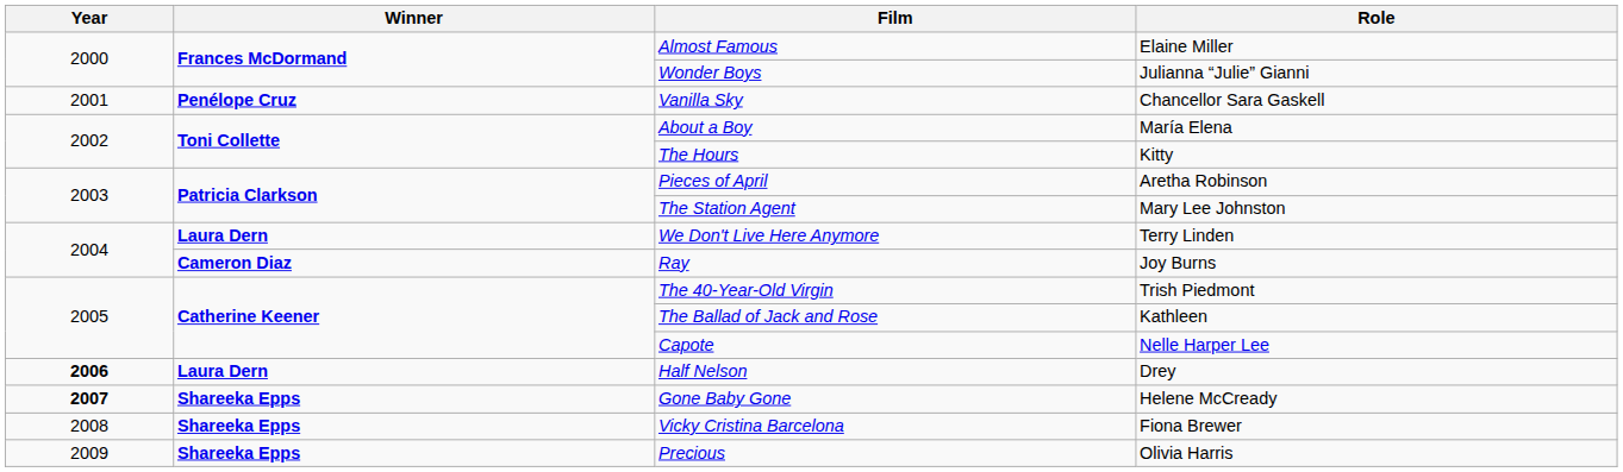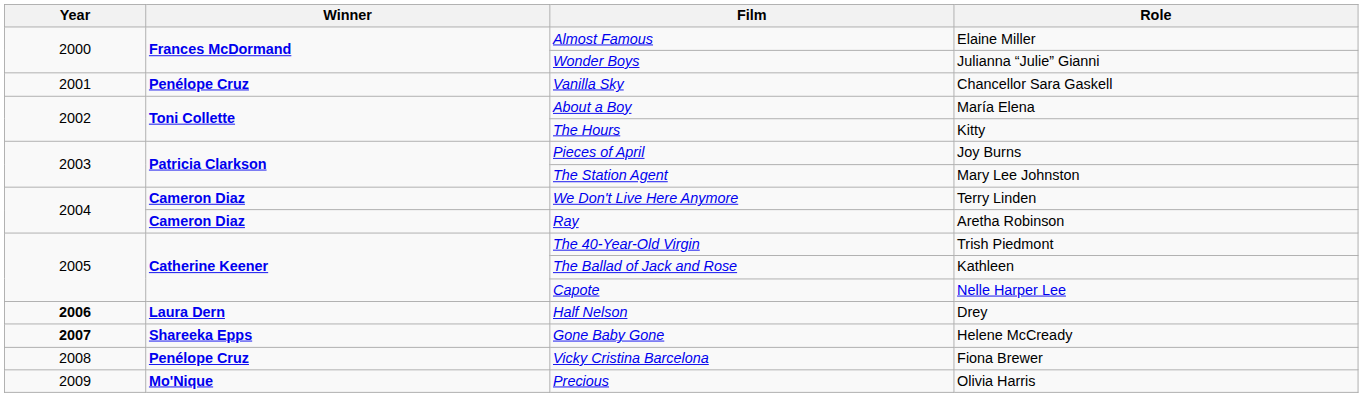Pieces of April | Role: Aretha Robinson -> Joy Burns
We Don't Live Here Anymore | Winner: Laura Dern -> Cameron Diaz
Ray | Role: Joy Burns -> Aretha Robinson
Vicky Cristina Barcelona | Winner: Shareeka Epps -> Penélope Cruz
Precious | Winner: Shareeka Epps -> Mo'Nique
